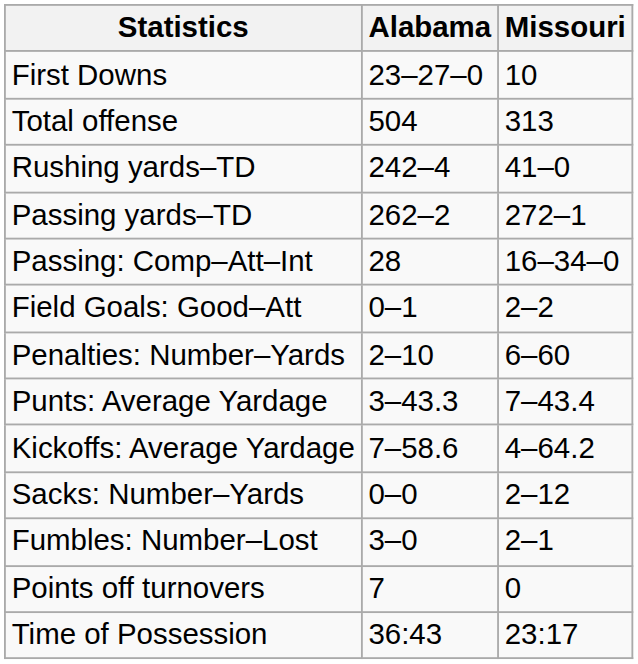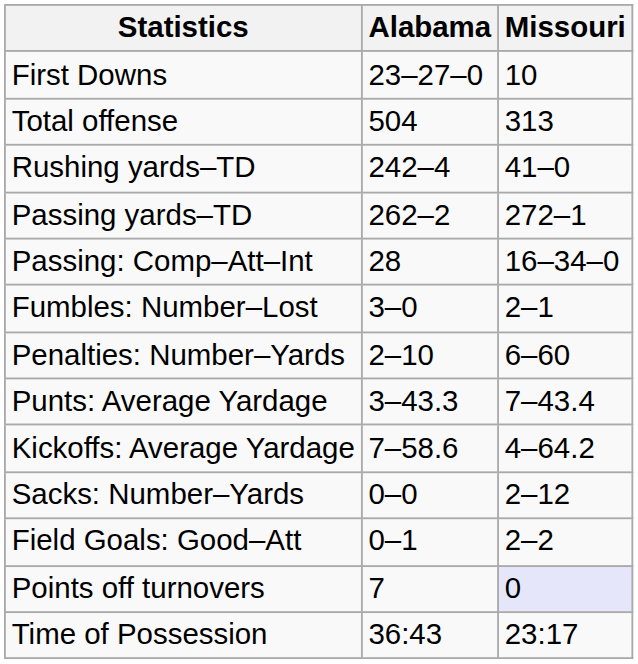rows swapped: Fumbles: Number–Lost <-> Field Goals: Good–Att
Points off turnovers | Missouri: no background -> lavender background
